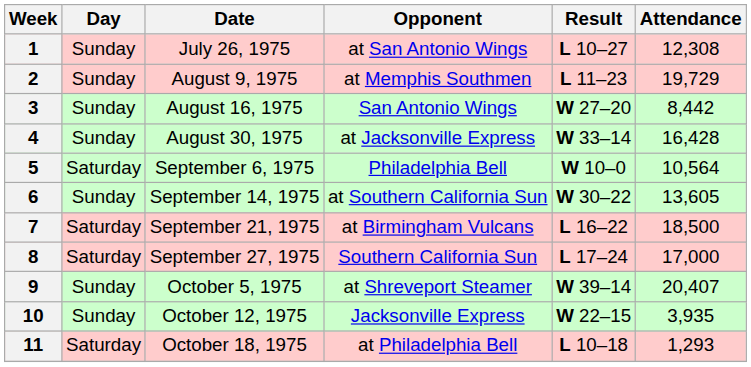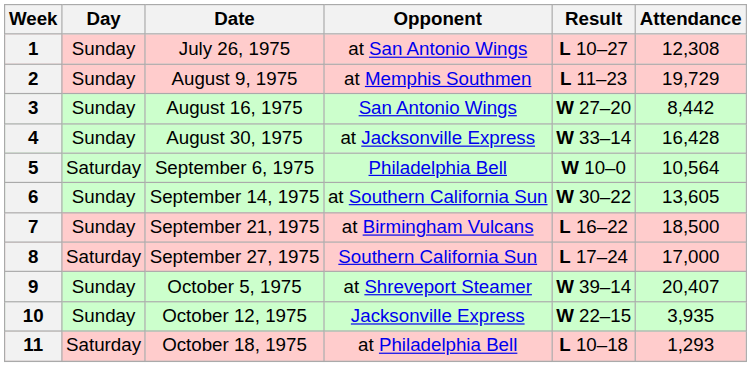7 | Day: Saturday -> Sunday
